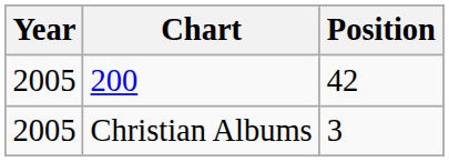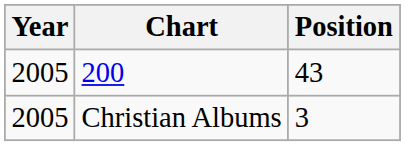200 | Position: 42 -> 43
